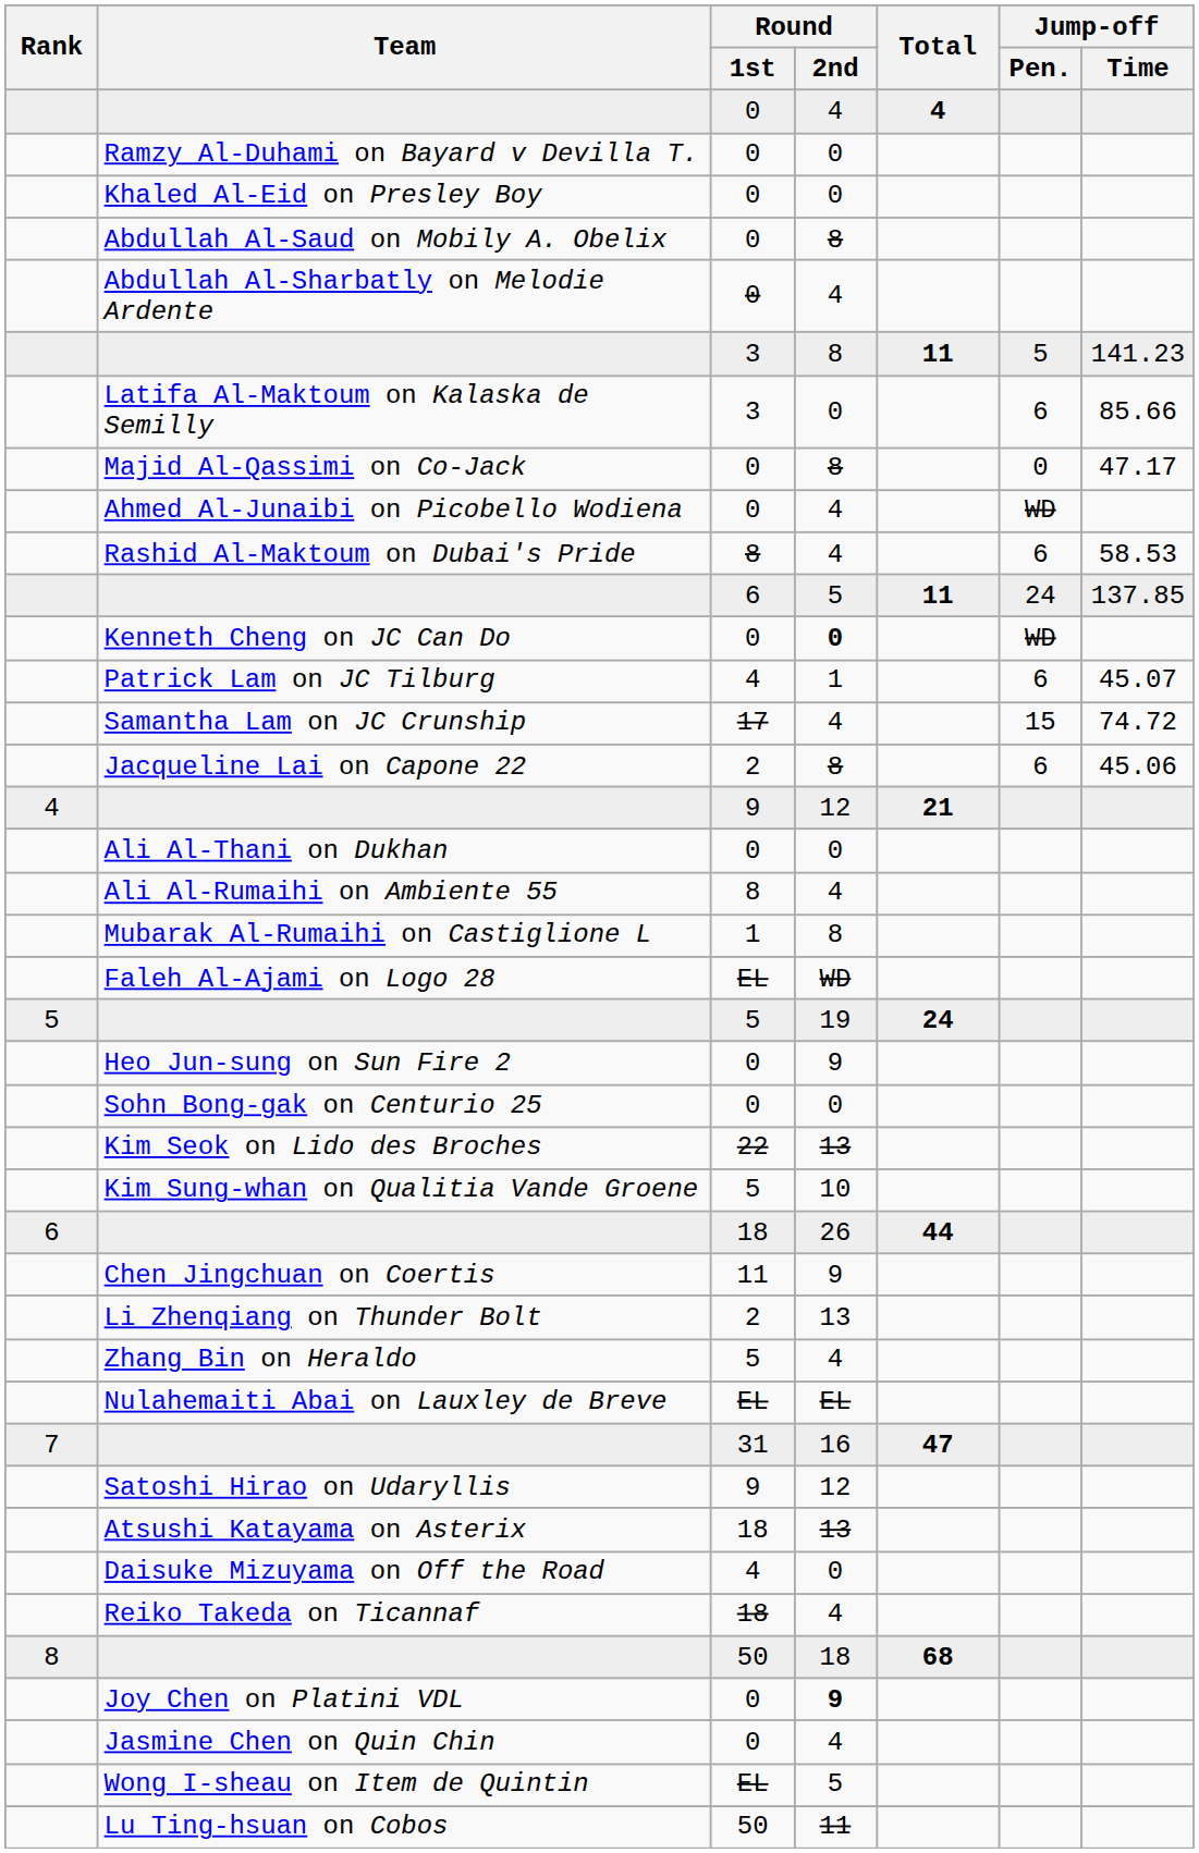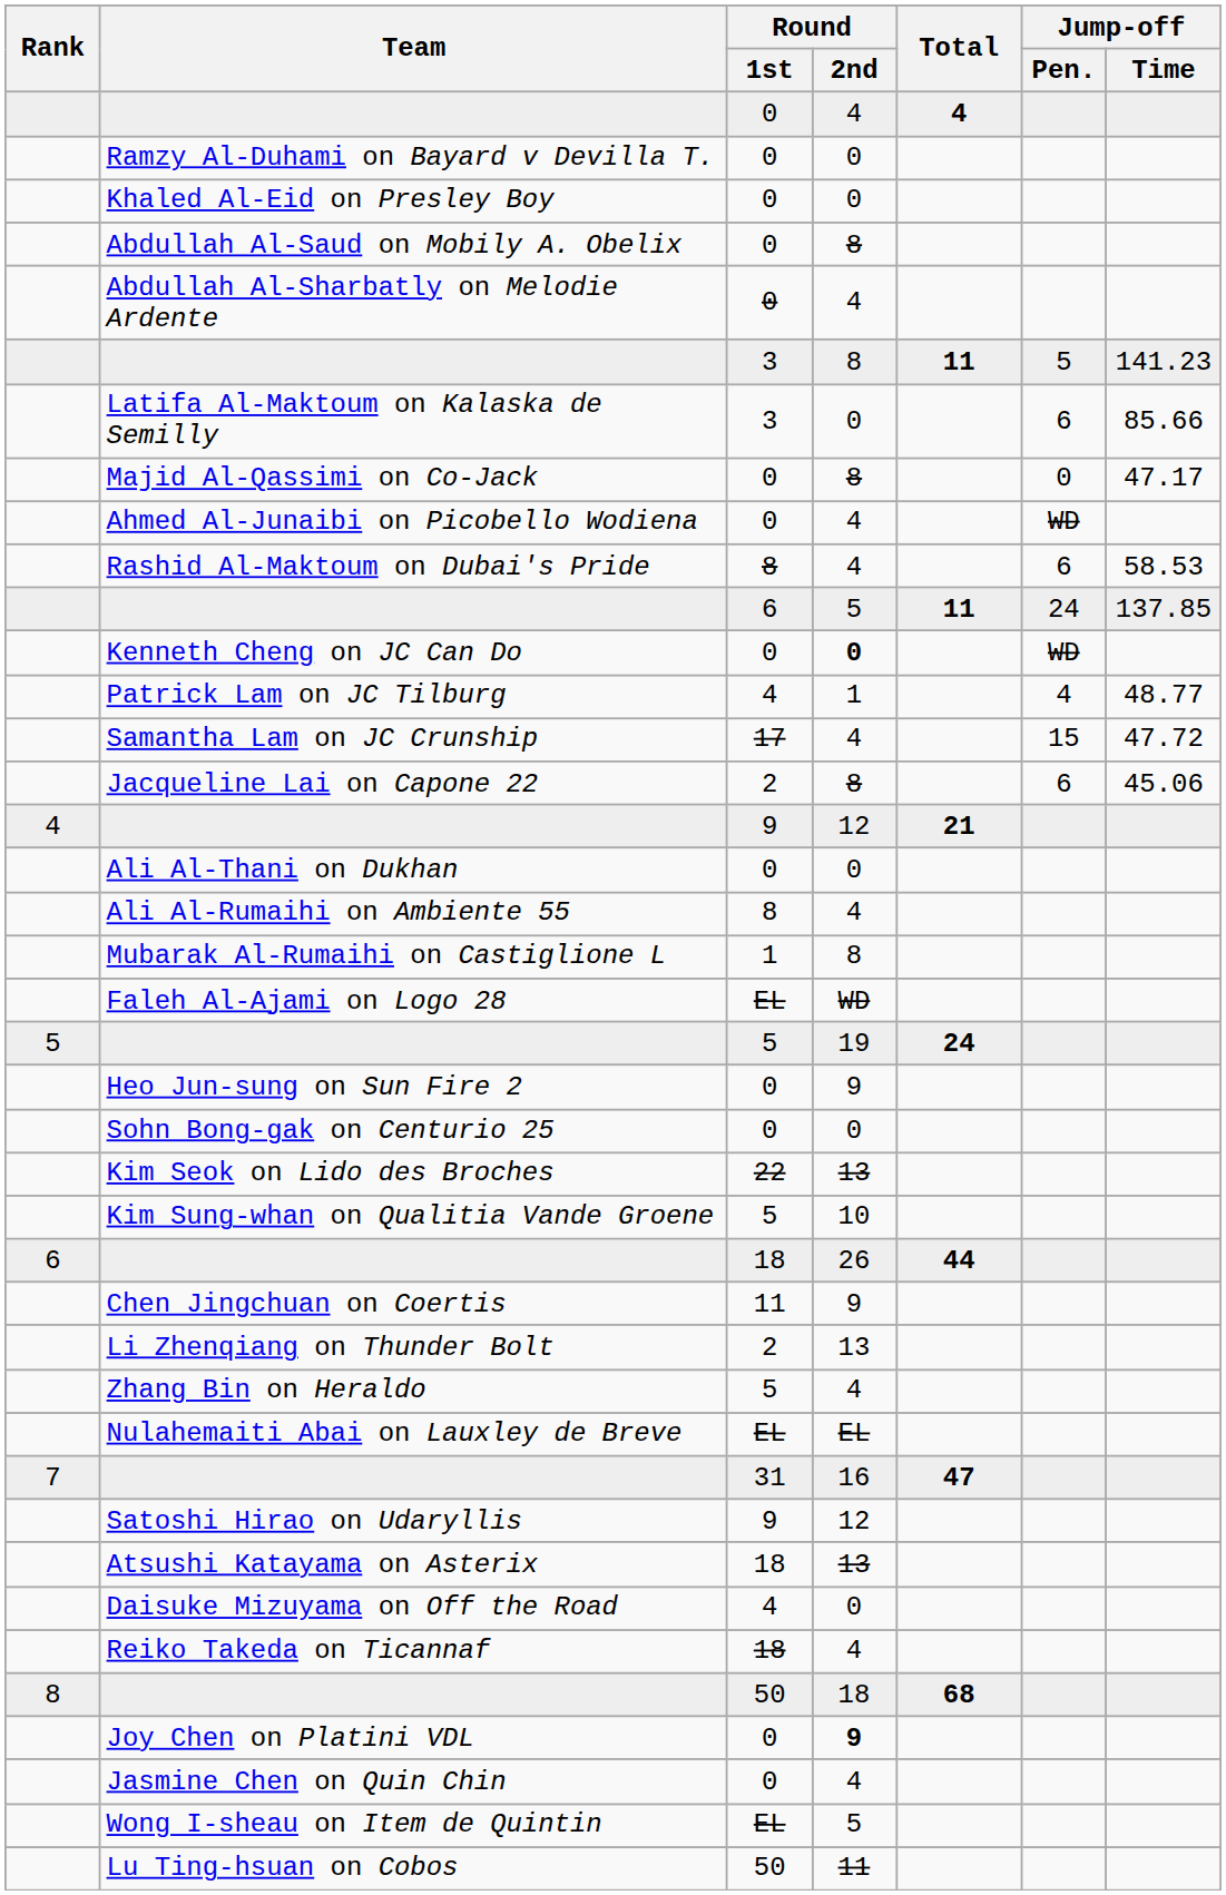Patrick Lam on JC Tilburg | Jump-off / Pen.: 6 -> 4
Patrick Lam on JC Tilburg | Jump-off / Time: 45.07 -> 48.77
Samantha Lam on JC Crunship | Jump-off / Time: 74.72 -> 47.72
